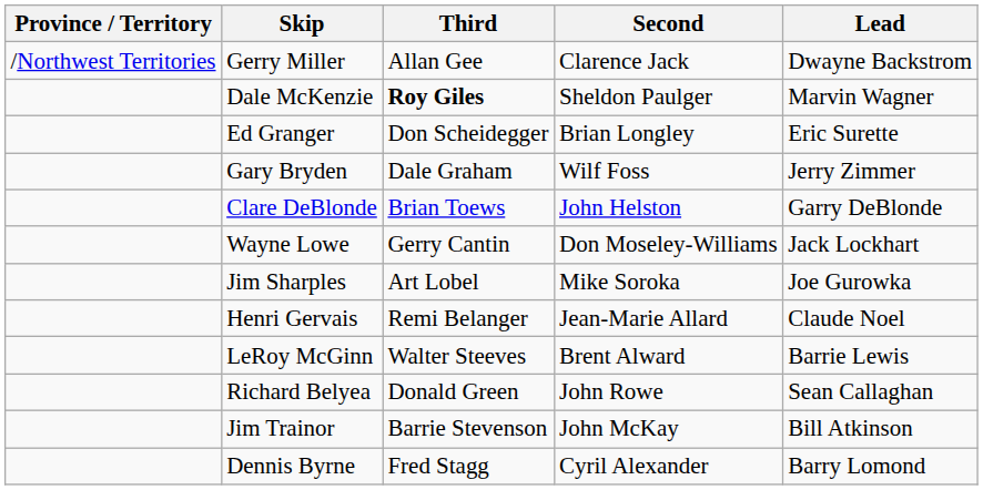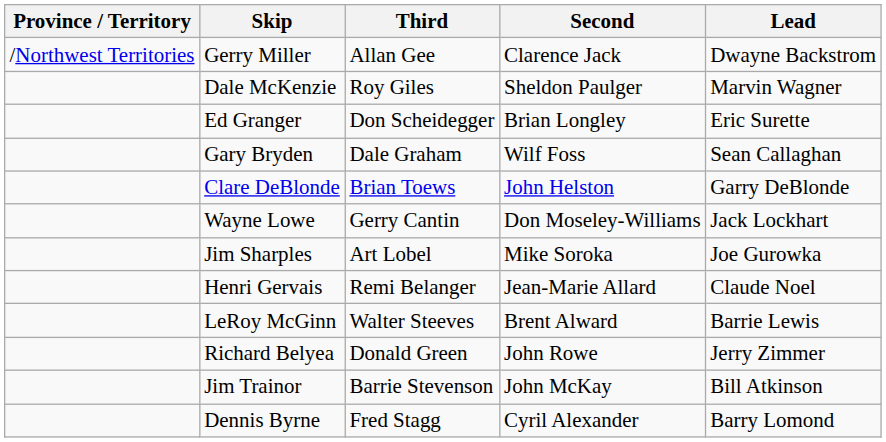Dale McKenzie | Third: bold -> normal
Gary Bryden | Lead: Jerry Zimmer -> Sean Callaghan
Richard Belyea | Lead: Sean Callaghan -> Jerry Zimmer
